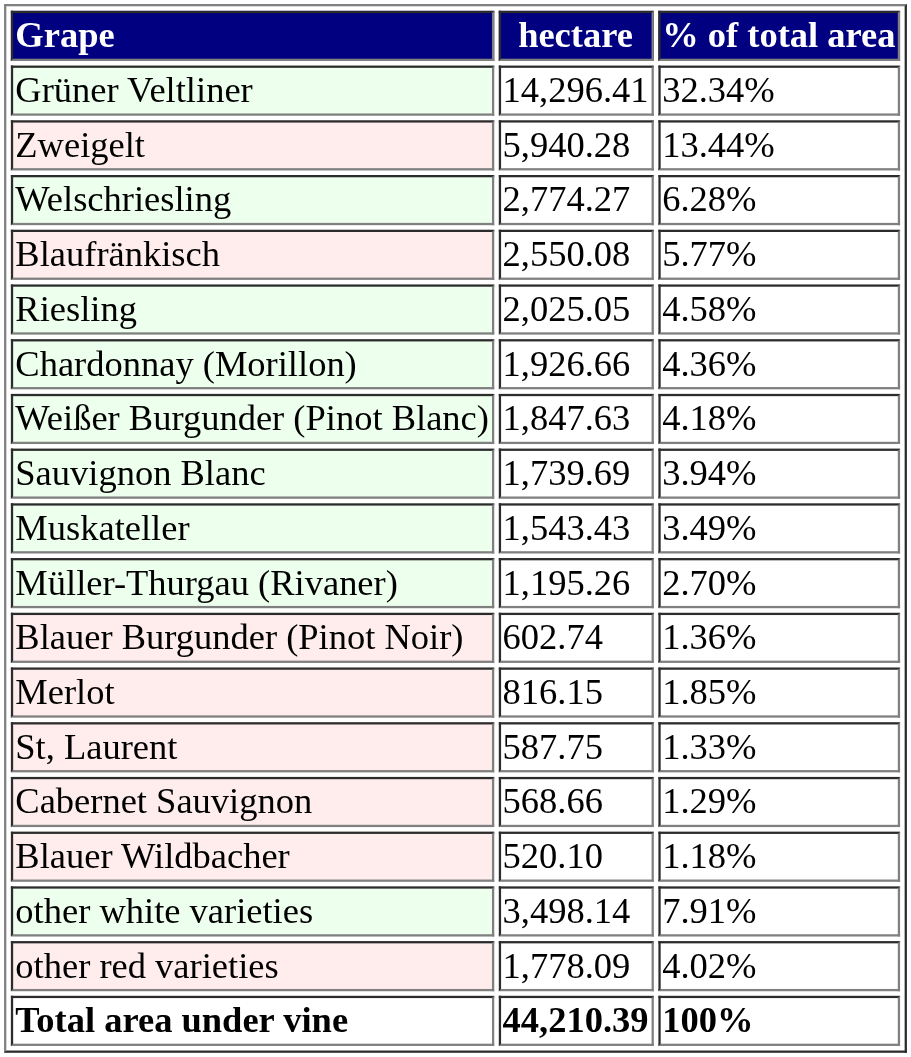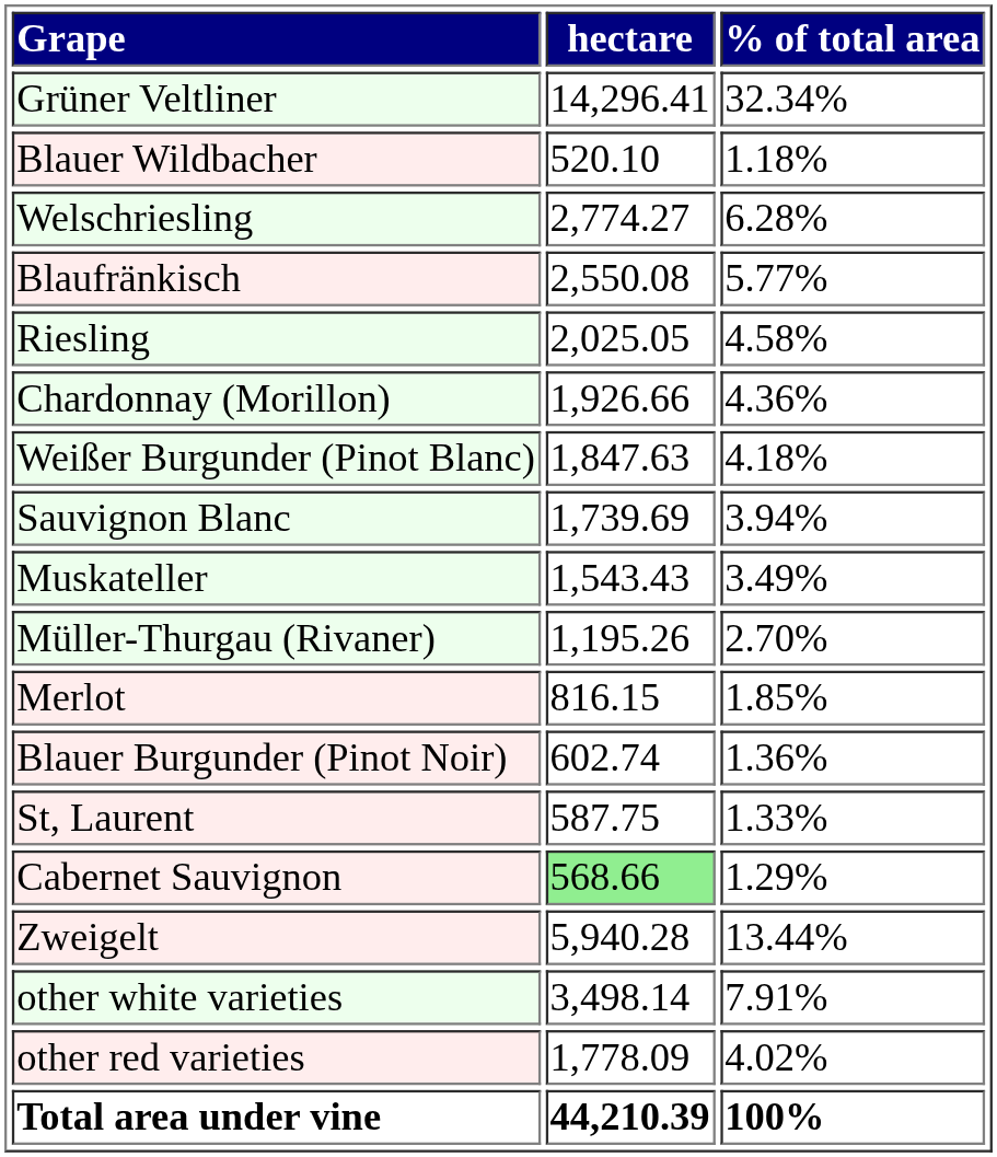rows swapped: Zweigelt <-> Blauer Wildbacher
rows swapped: Merlot <-> Blauer Burgunder (Pinot Noir)
Cabernet Sauvignon | hectare: no background -> lightgreen background
